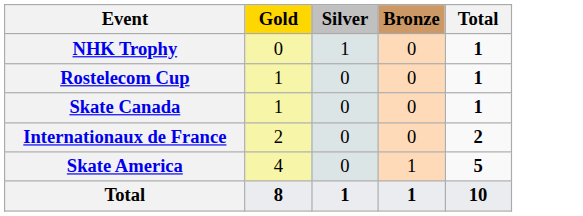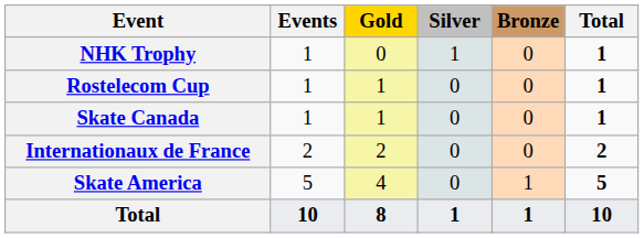+ column: Events | 1 | 1 | 1 | 2 | 5 | 10
